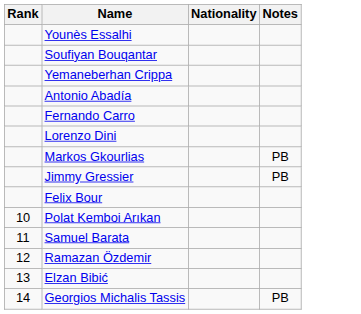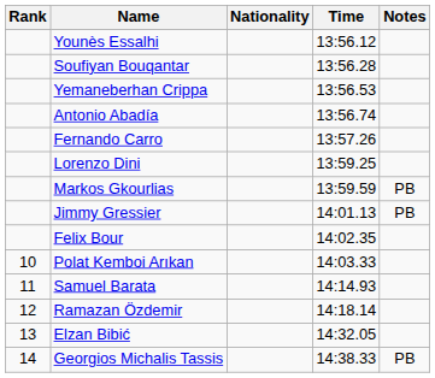+ column: Time | 13:56.12 | 13:56.28 | 13:56.53 | 13:56.74 | 13:57.26 | 13:59.25 | 13:59.59 | 14:01.13 | 14:02.35 | 14:03.33 | 14:14.93 | 14:18.14 | 14:32.05 | 14:38.33
